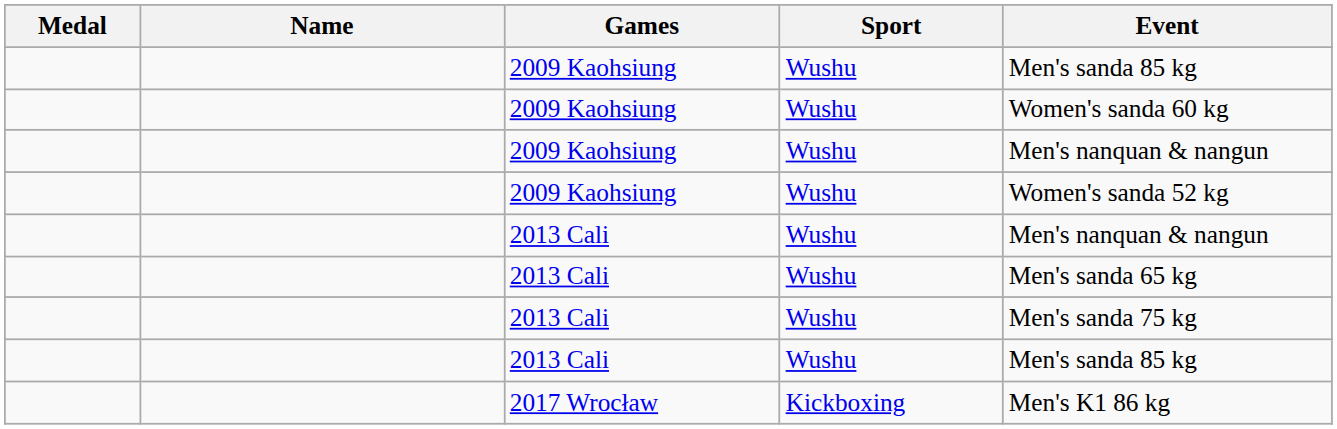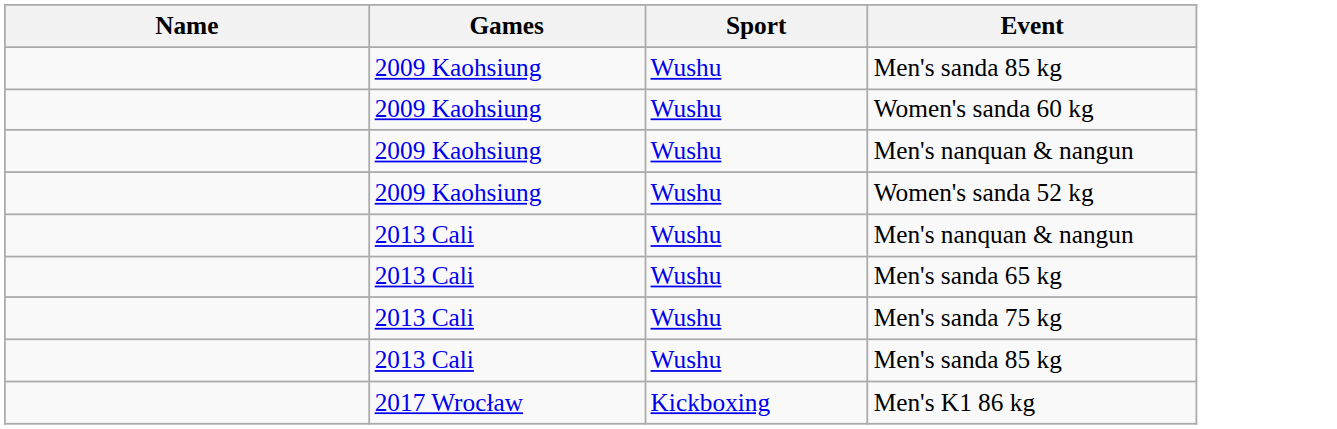- column: Medal
